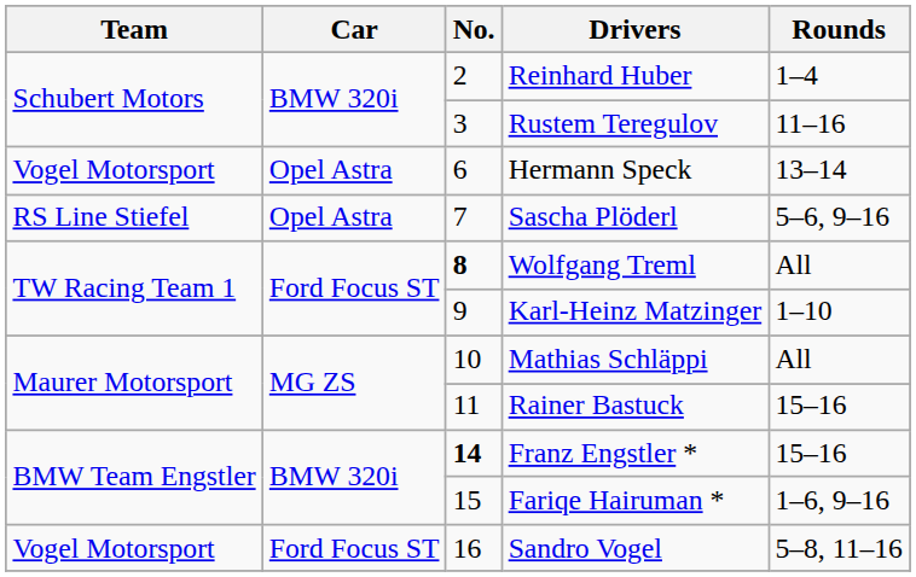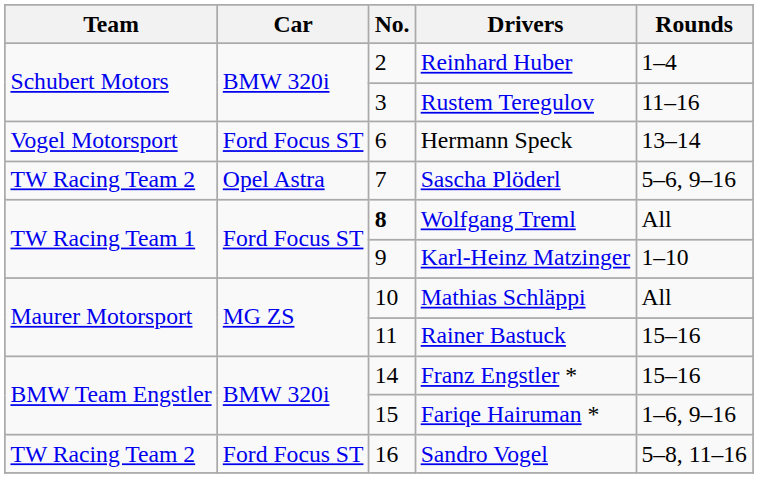Hermann Speck | Car: Opel Astra -> Ford Focus ST
Sascha Plöderl | Team: RS Line Stiefel -> TW Racing Team 2
Franz Engstler * | No.: bold -> normal
Sandro Vogel | Team: Vogel Motorsport -> TW Racing Team 2
